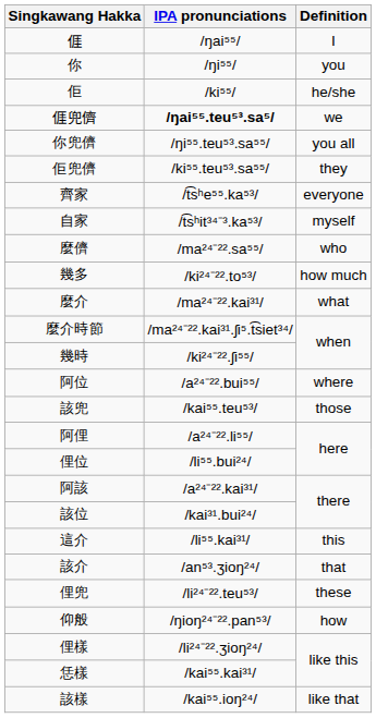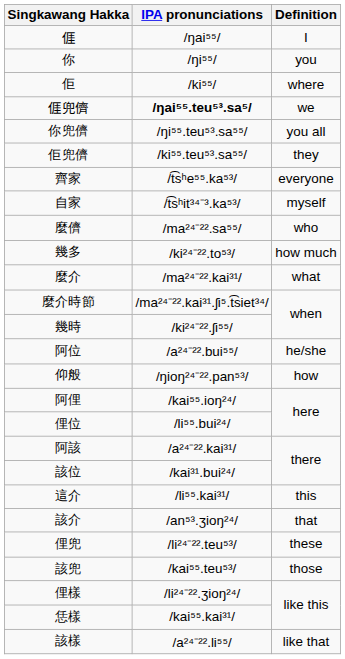佢 | Definition: he/she -> where
阿位 | Definition: where -> he/she
rows swapped: 仰般 <-> 該兜
阿俚 | IPA pronunciations: /a²⁴⁻²².li⁵⁵/ -> /kai⁵⁵.ioŋ²⁴/
該樣 | IPA pronunciations: /kai⁵⁵.ioŋ²⁴/ -> /a²⁴⁻²².li⁵⁵/
